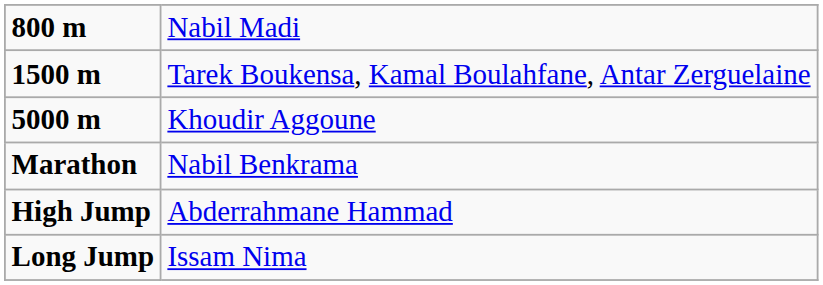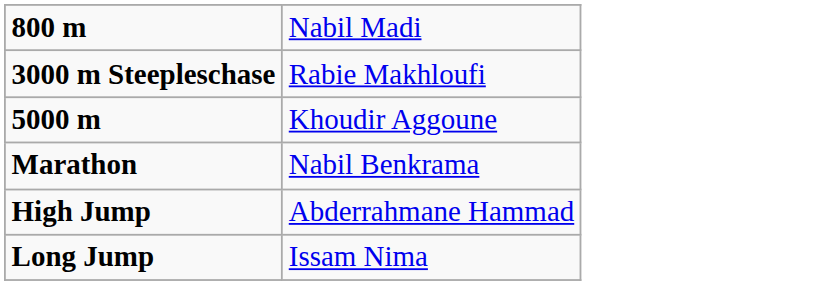- row: 1500 m | Tarek Boukensa, Kamal Boulahfane, Antar Zerguelaine
+ row: 3000 m Steepleschase | Rabie Makhloufi
